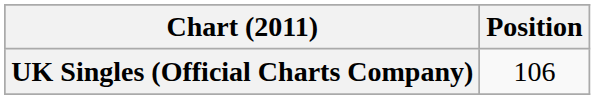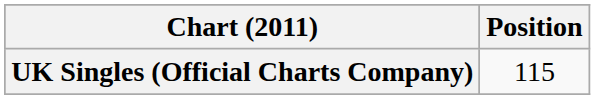UK Singles (Official Charts Company) | Position: 106 -> 115
